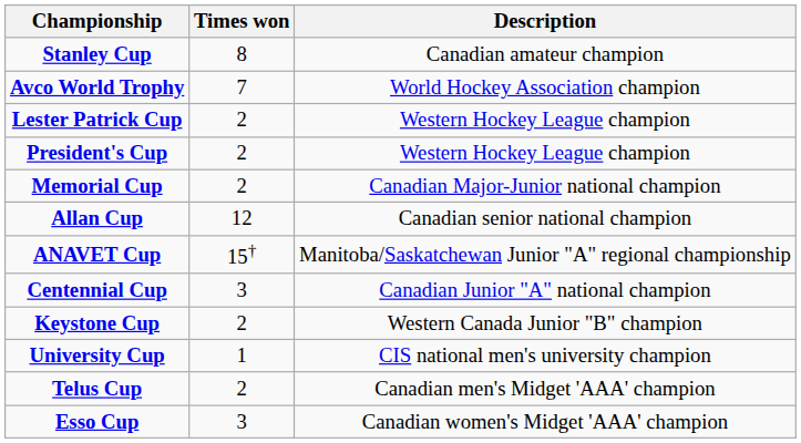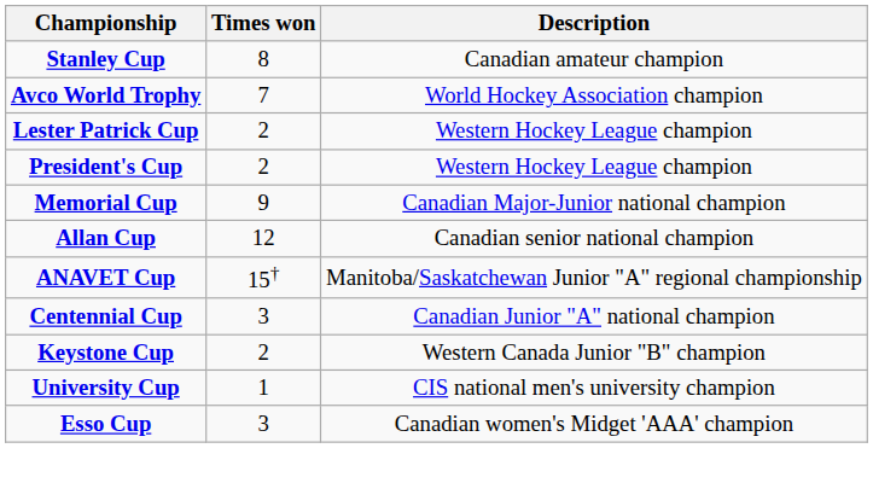Memorial Cup | Times won: 2 -> 9
- row: Telus Cup | 2 | Canadian men's Midget 'AAA' champion
